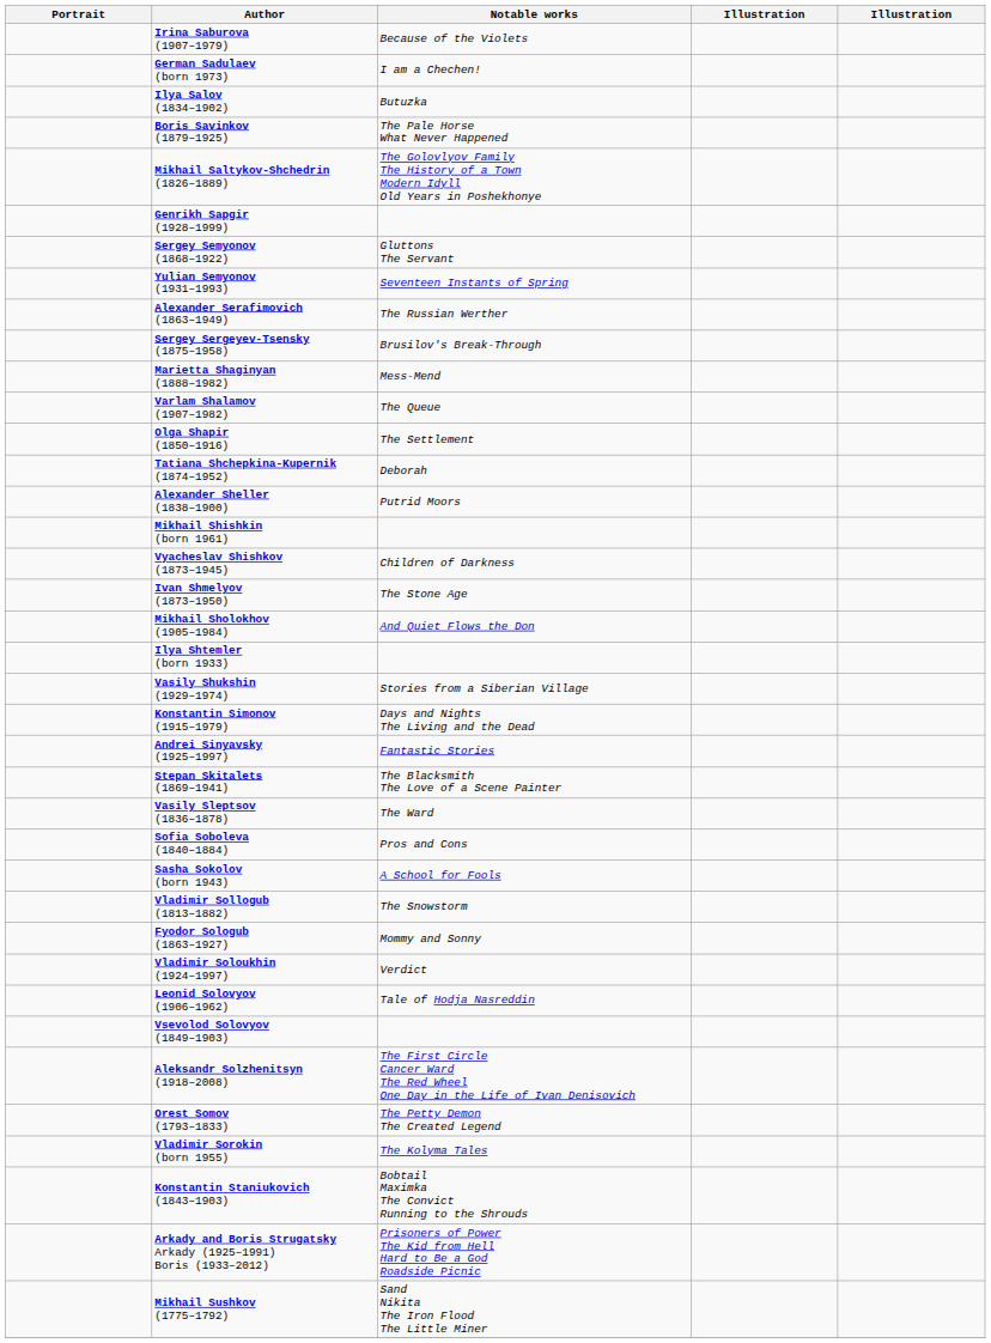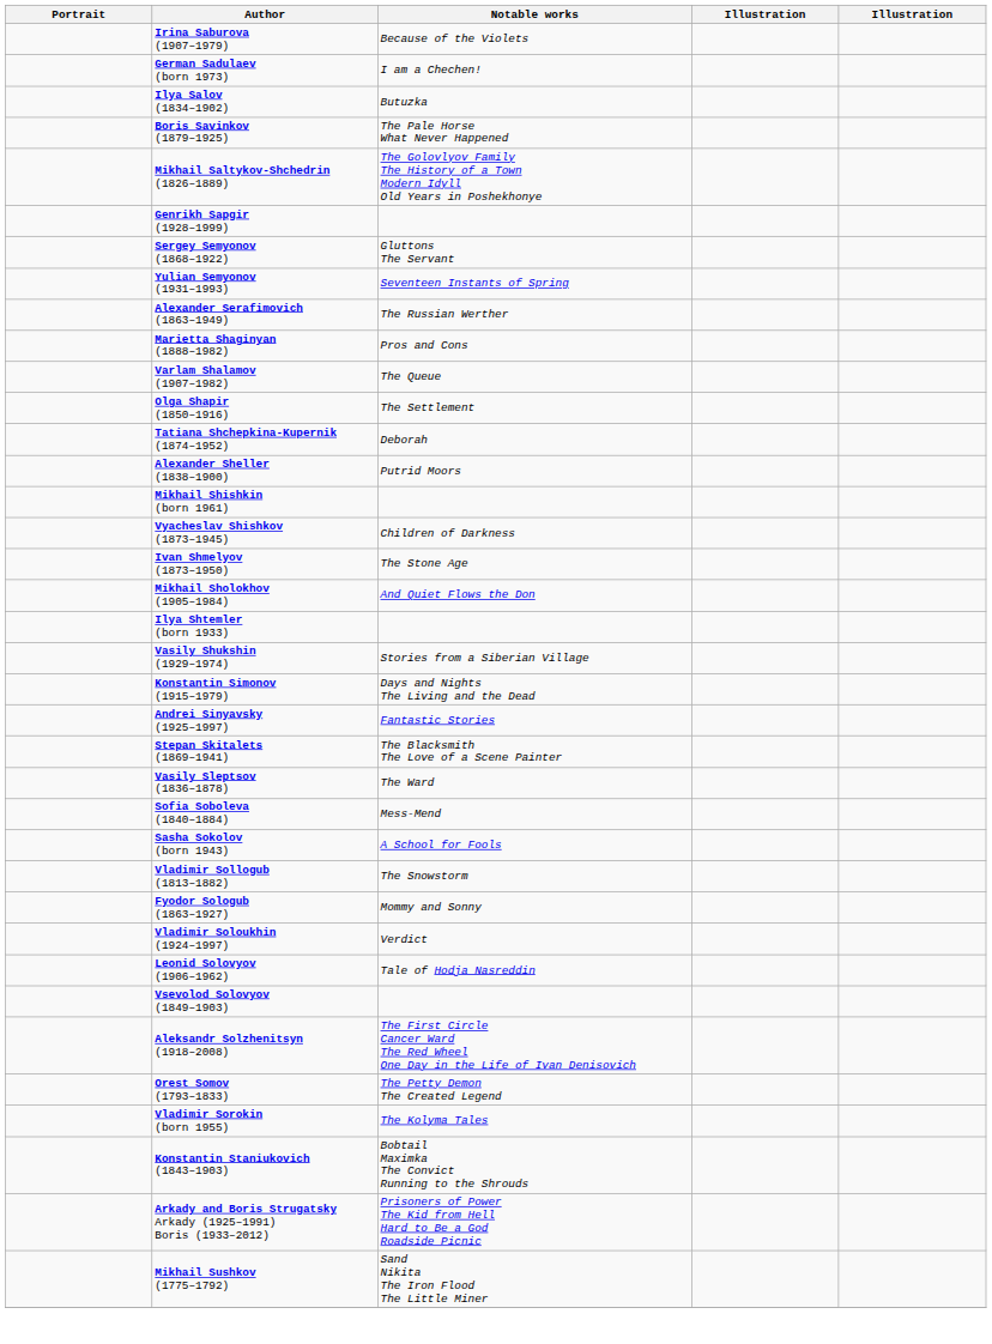- row: Sergey Sergeyev-Tsensky (1875–1958) | Brusilov's Break-Through
Marietta Shaginyan (1888–1982) | Notable works: Mess-Mend -> Pros and Cons
Sofia Soboleva (1840–1884) | Notable works: Pros and Cons -> Mess-Mend
